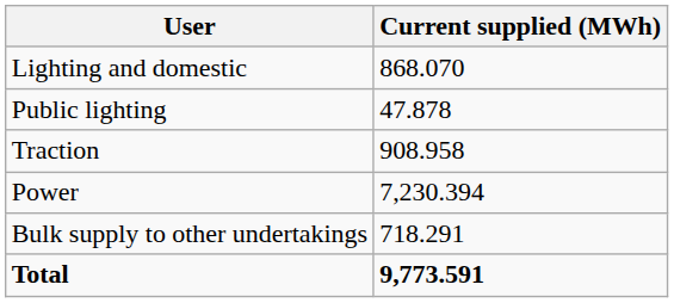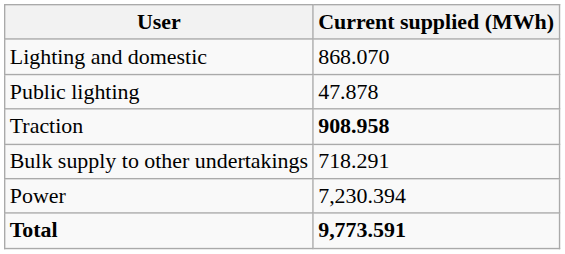Traction | Current supplied (MWh): normal -> bold
rows swapped: Power <-> Bulk supply to other undertakings
